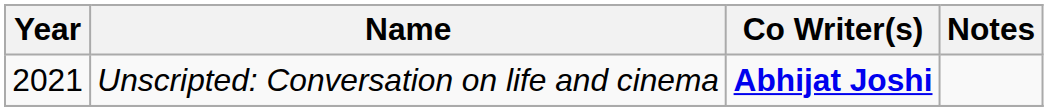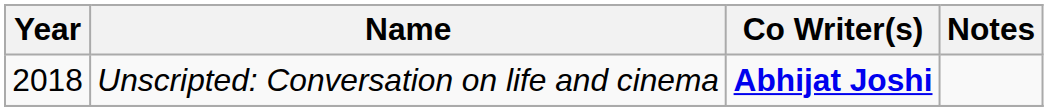Unscripted: Conversation on life and cinema | Year: 2021 -> 2018
